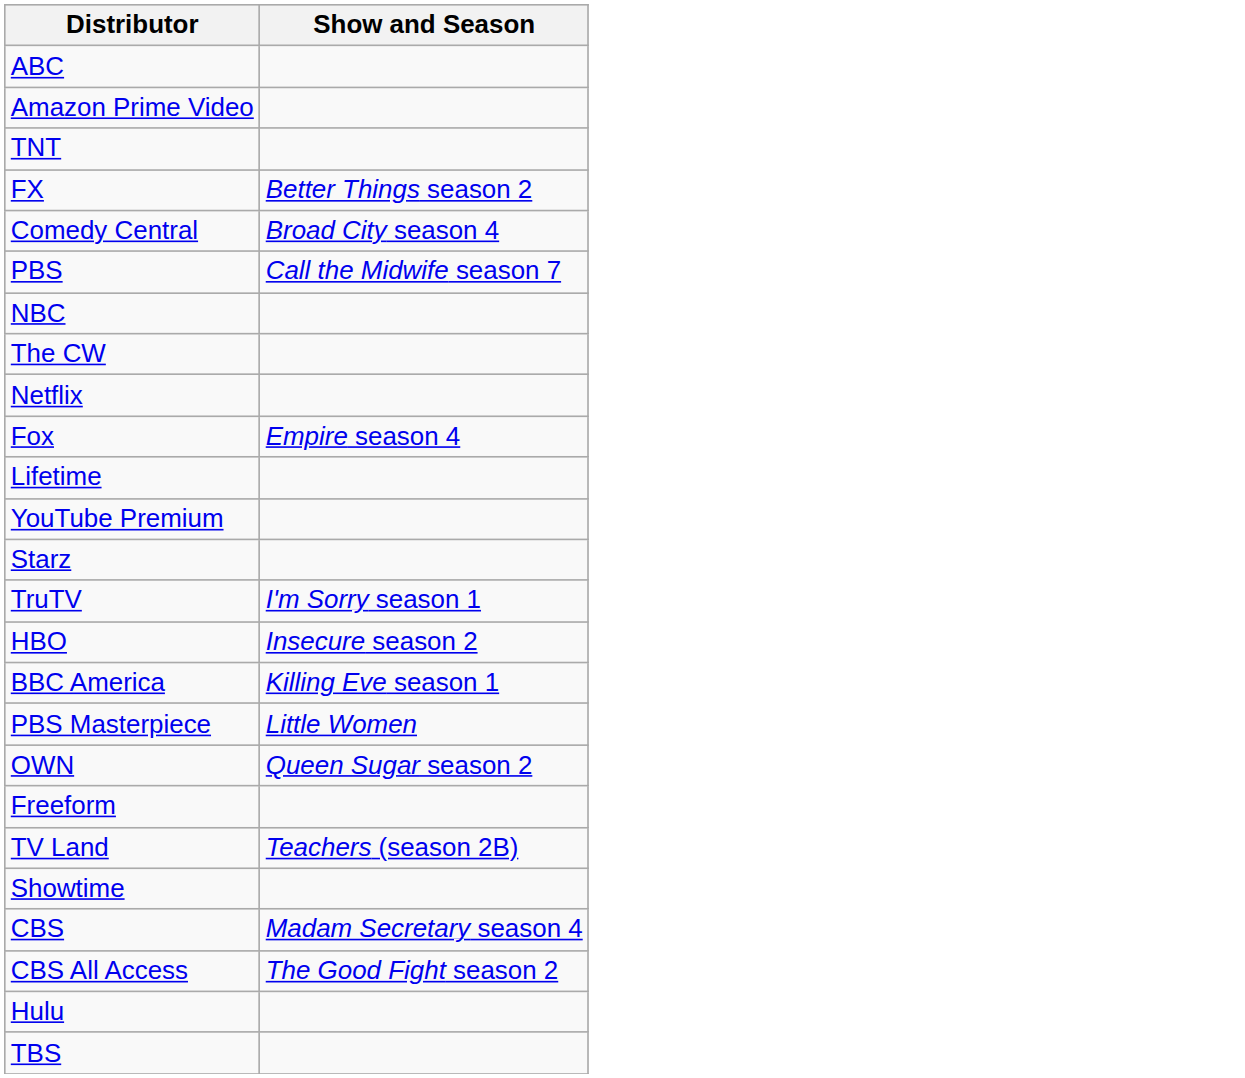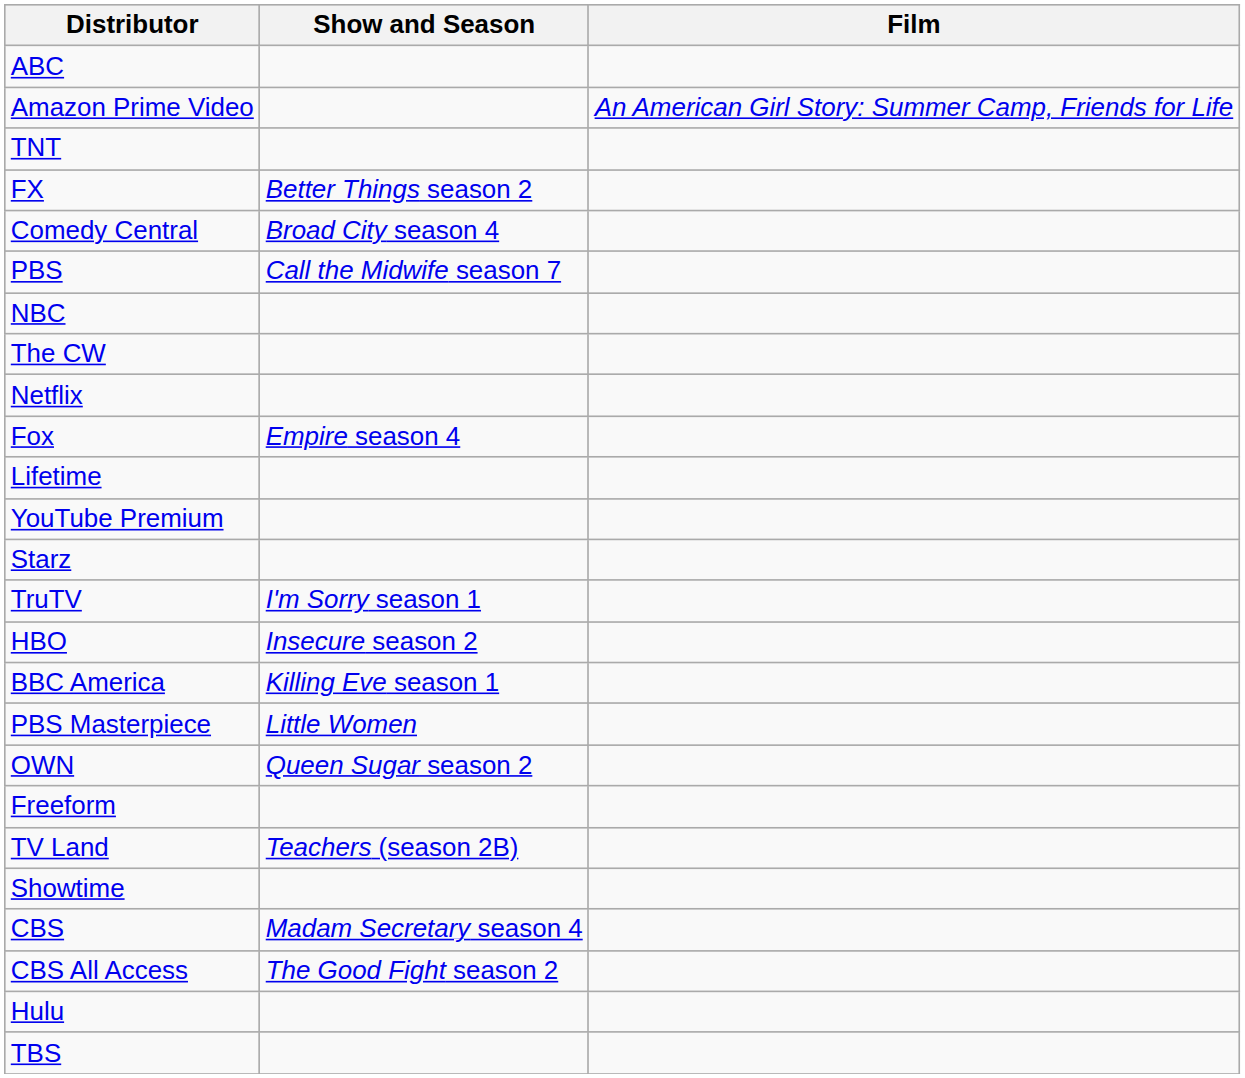+ column: Film | An American Girl Story: Summer Camp, Friends for Life
